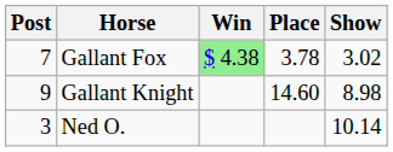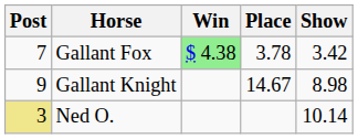Gallant Fox | Show: 3.02 -> 3.42
Gallant Knight | Place: 14.60 -> 14.67
Ned O. | Post: no background -> khaki background
